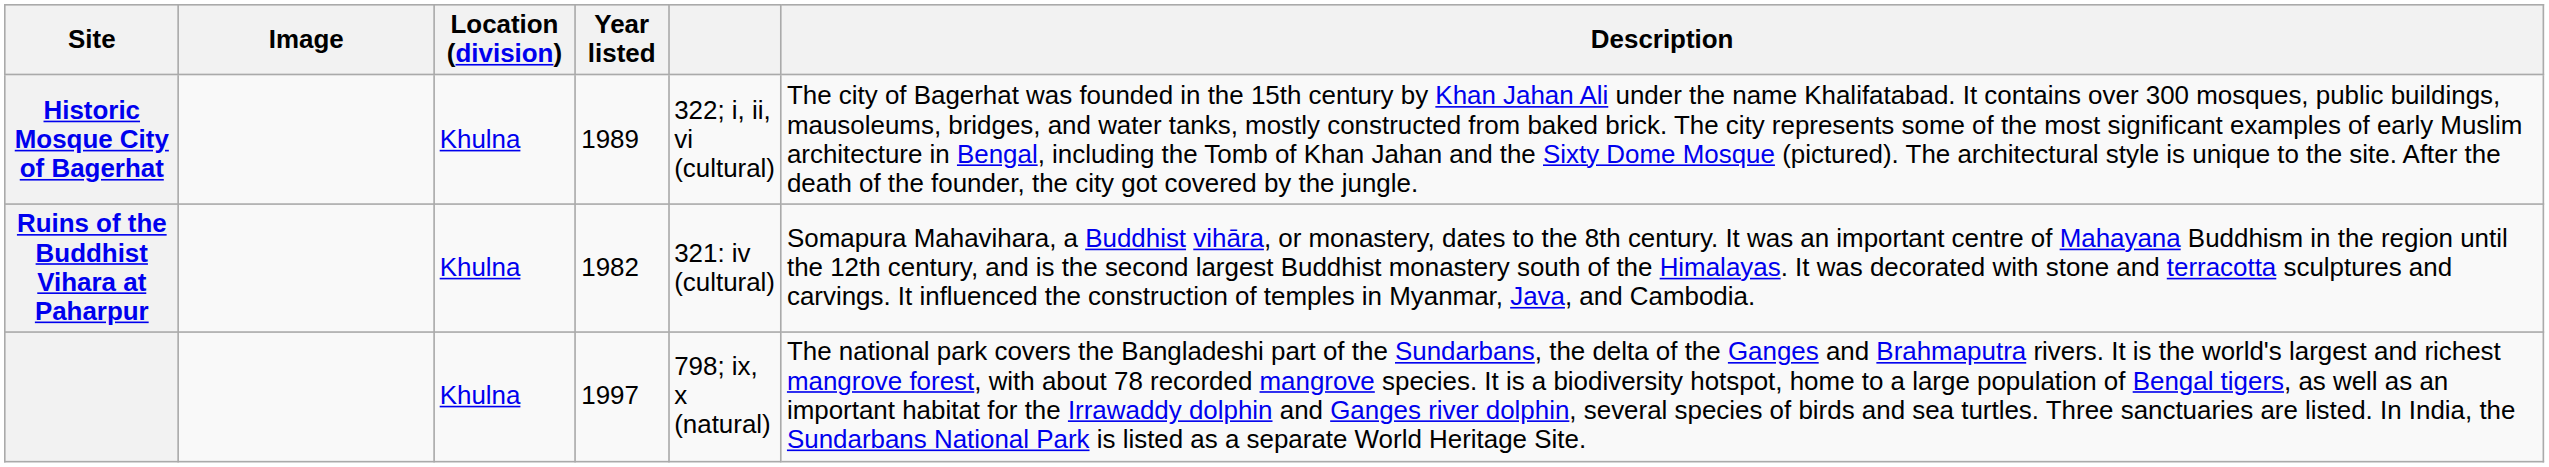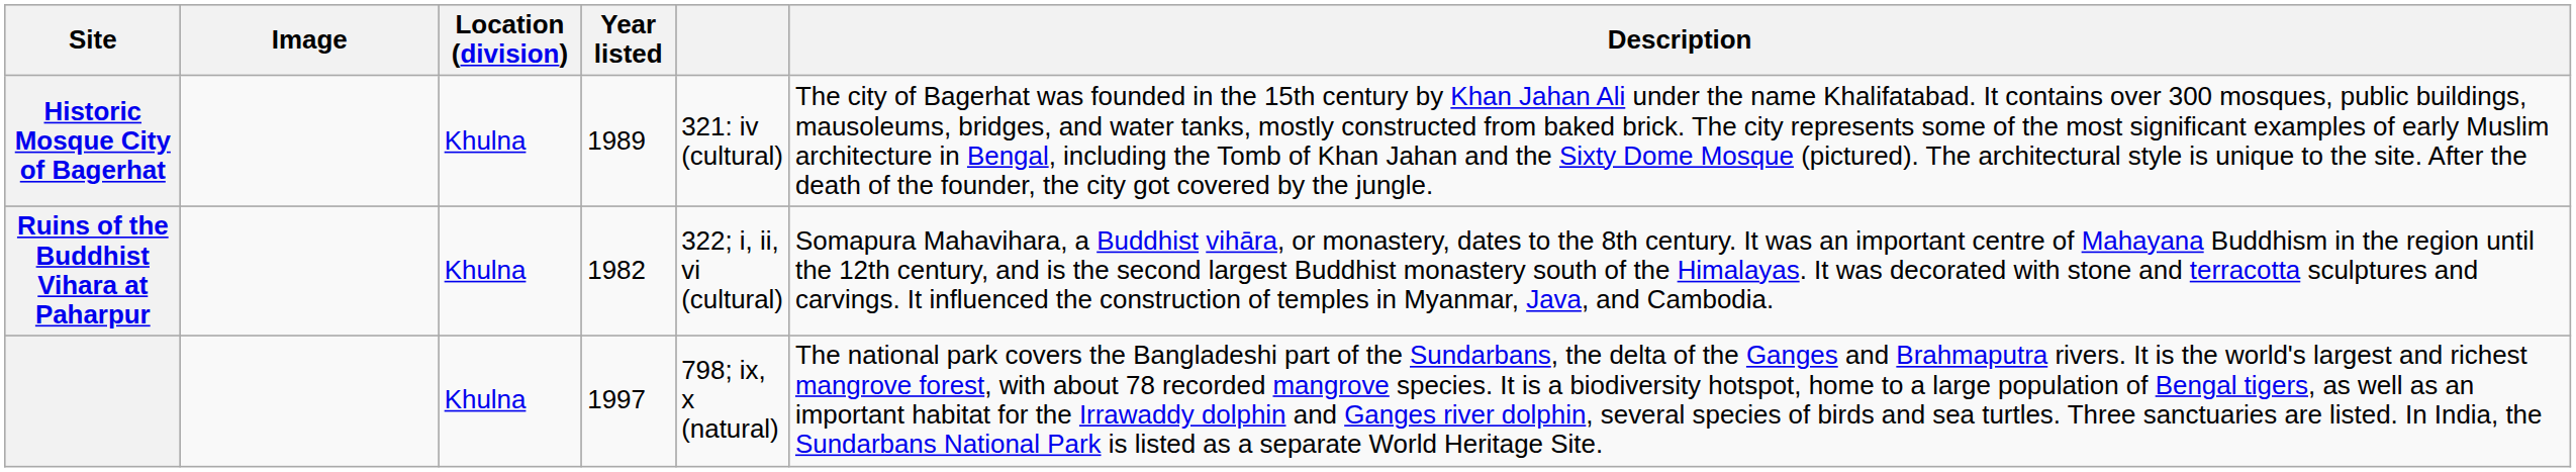Historic Mosque City of Bagerhat | column 5: 322; i, ii, vi (cultural) -> 321: iv (cultural)
Ruins of the Buddhist Vihara at Paharpur | column 5: 321: iv (cultural) -> 322; i, ii, vi (cultural)
